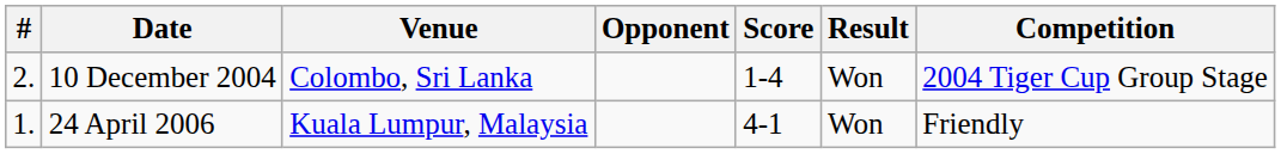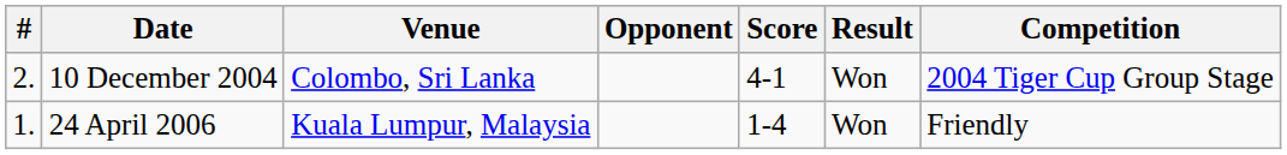10 December 2004 | Score: 1-4 -> 4-1
24 April 2006 | Score: 4-1 -> 1-4
